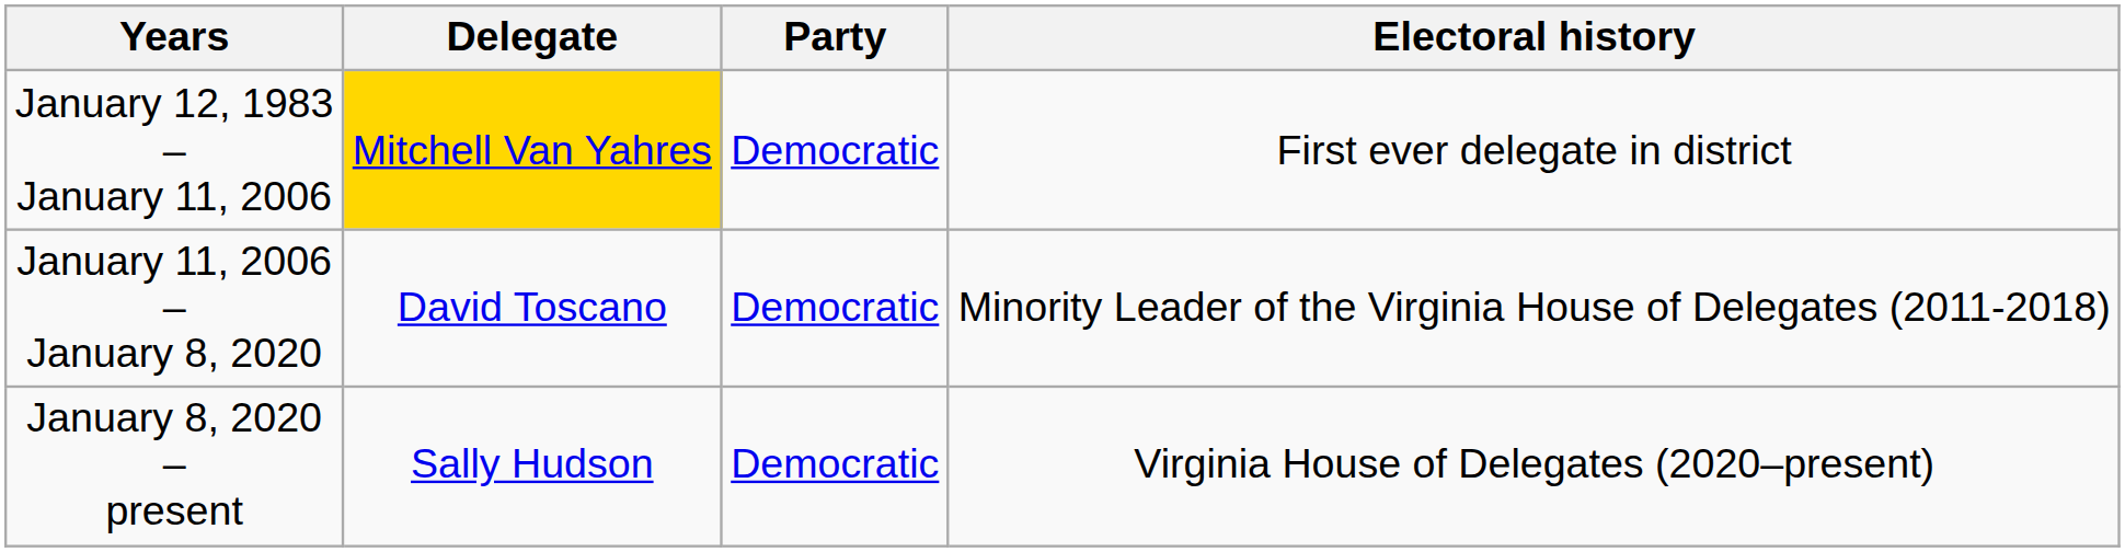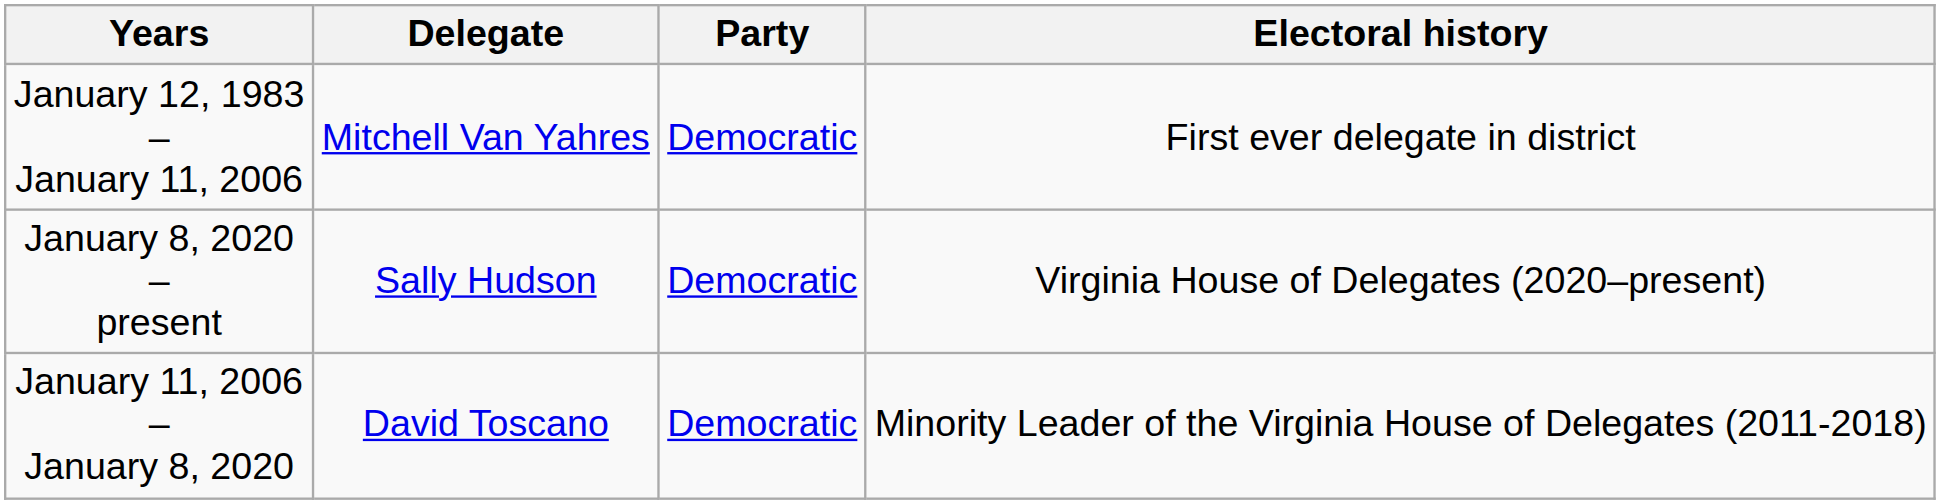January 12, 1983 – January 11, 2006 | Delegate: gold background -> no background
rows swapped: January 11, 2006 – January 8, 2020 <-> January 8, 2020 – present
